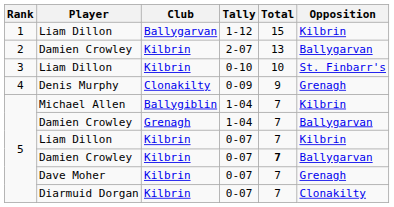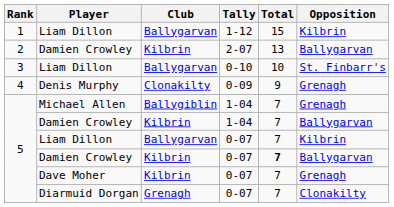Liam Dillon / 0-10 | Club: Kilbrin -> Ballygarvan
Michael Allen | Opposition: Kilbrin -> Grenagh
Damien Crowley / 1-04 | Club: Grenagh -> Kilbrin
Liam Dillon / 0-07 | Club: Kilbrin -> Ballygarvan
Diarmuid Dorgan | Club: Kilbrin -> Grenagh
